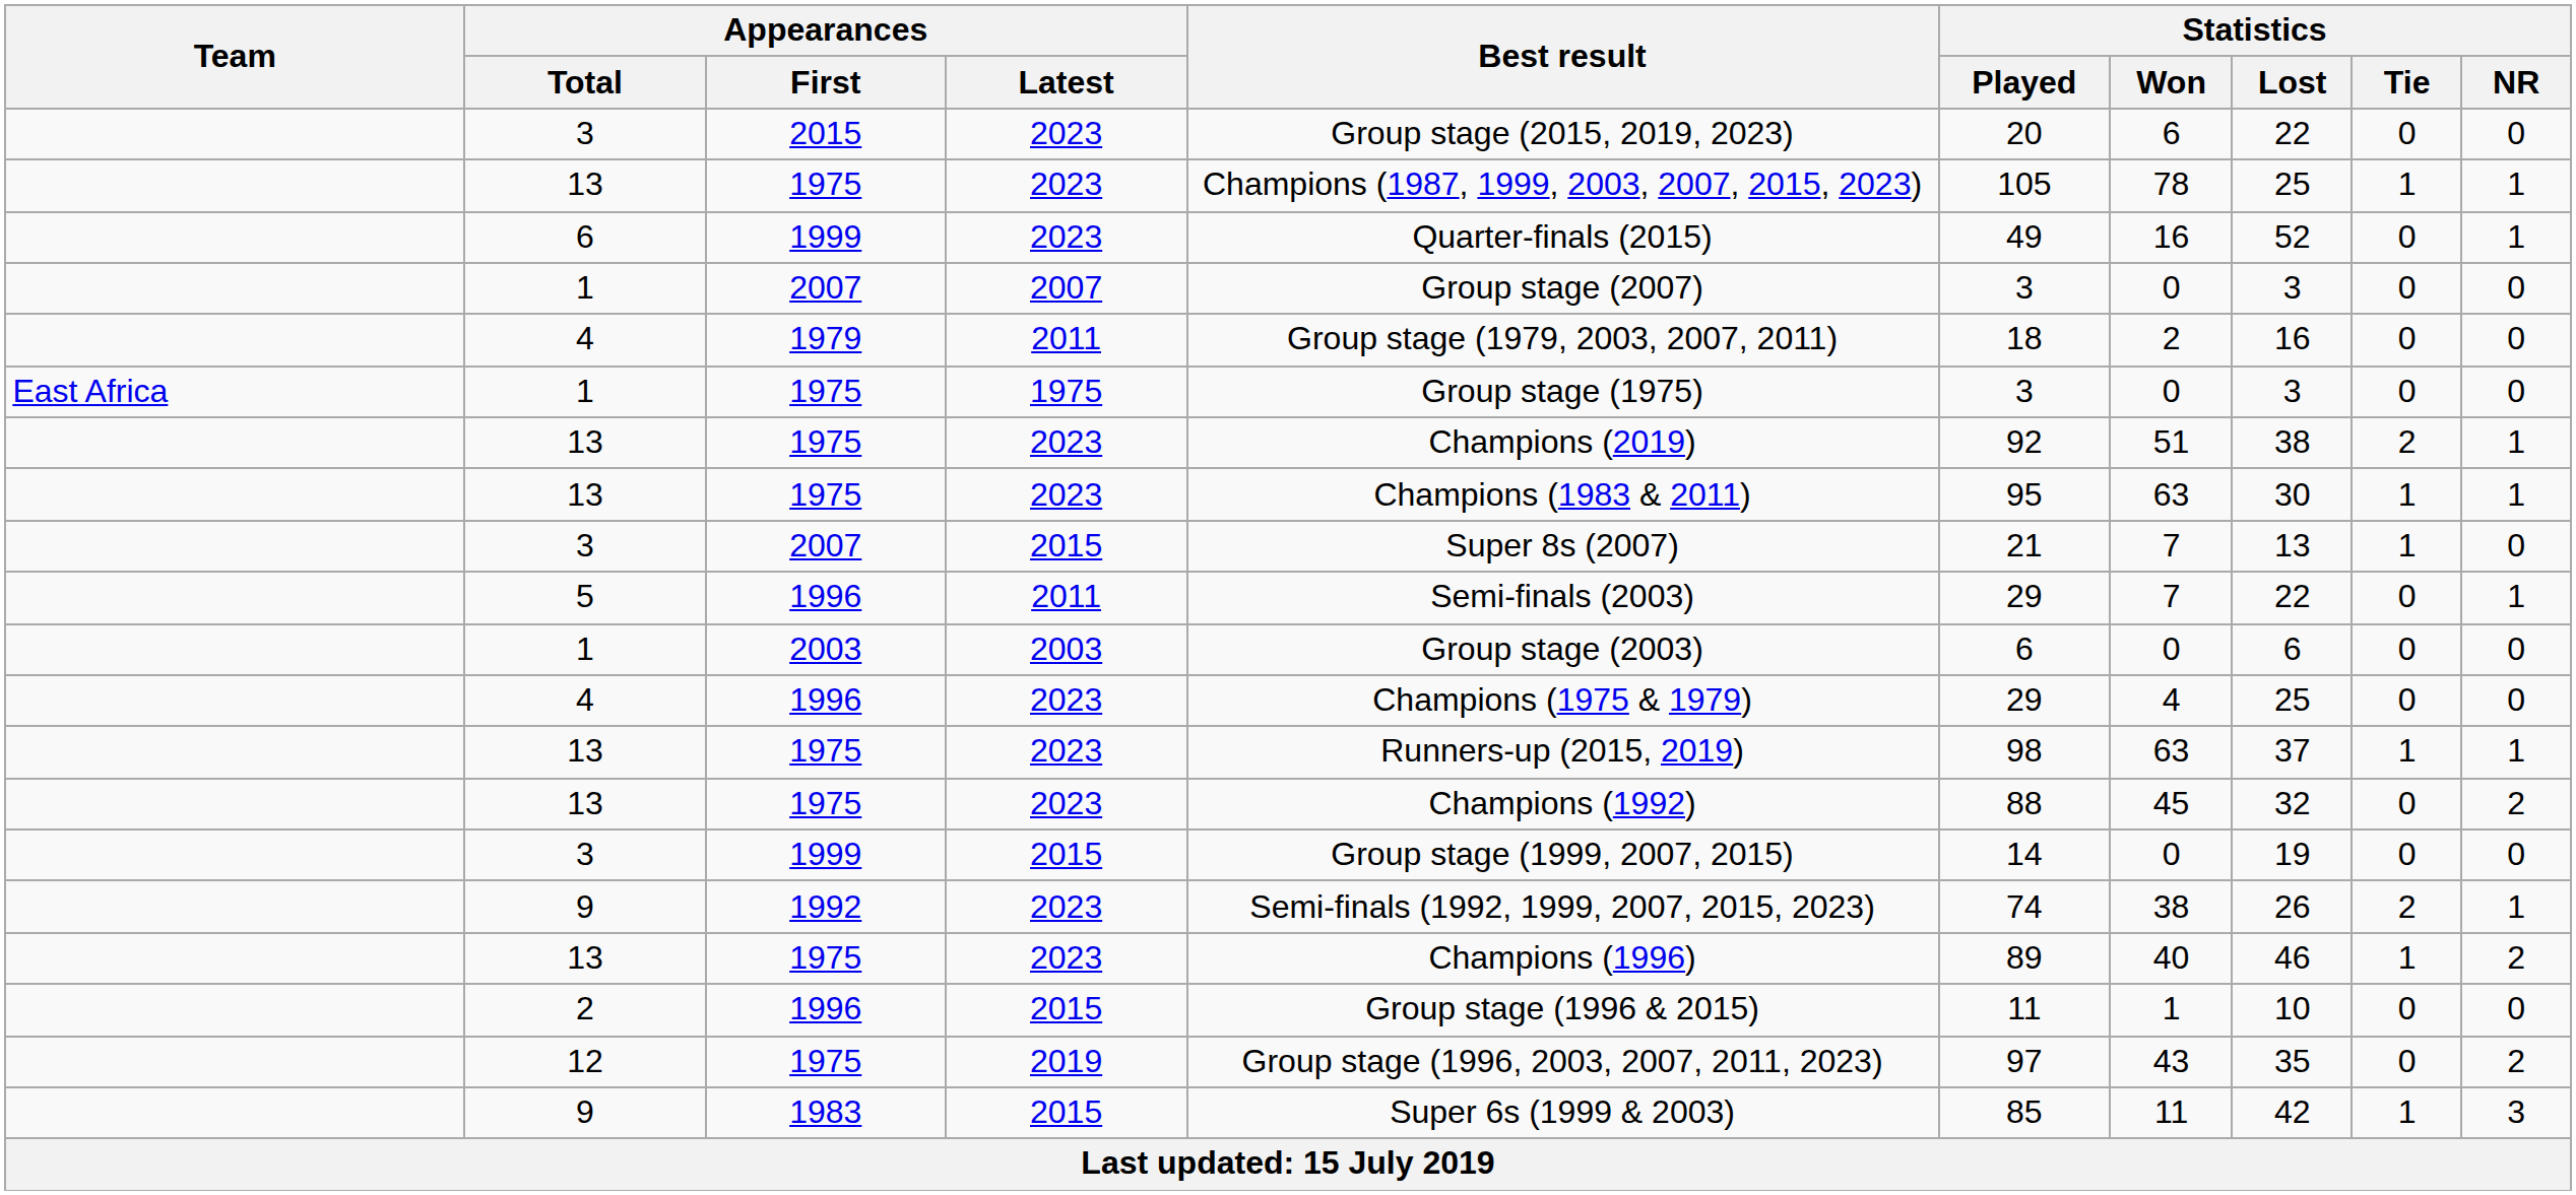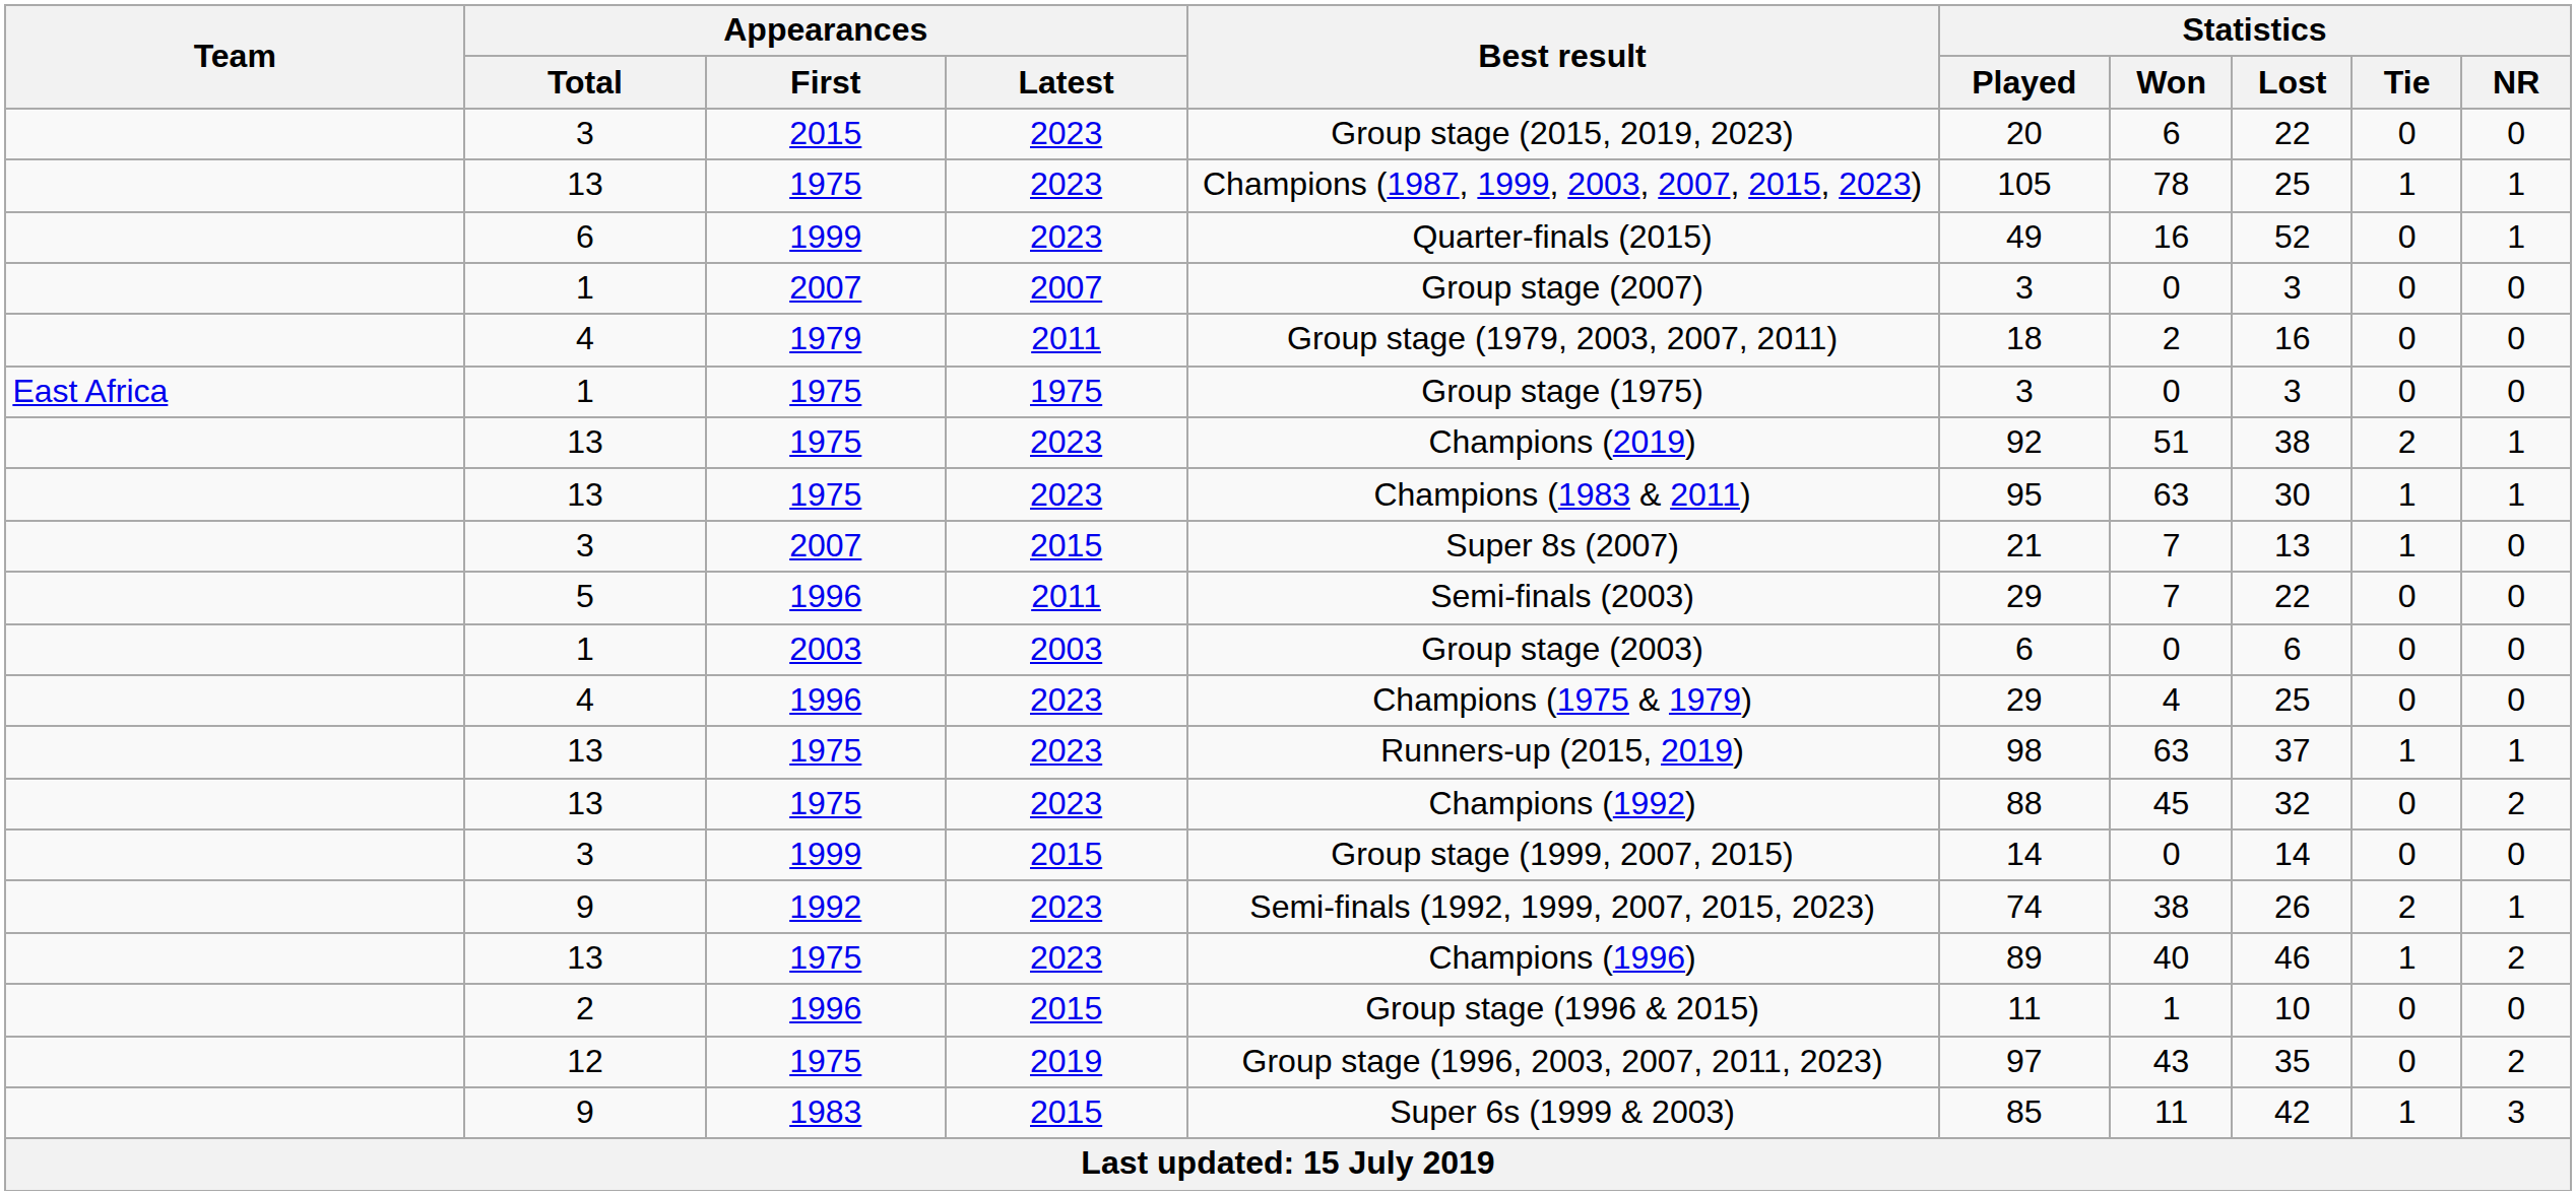5 | Statistics / NR: 1 -> 0
3 / 1999 | Statistics / Lost: 19 -> 14
